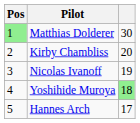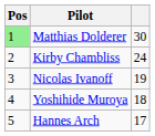Kirby Chambliss | column 3: 20 -> 24
Yoshihide Muroya | column 3: lightgreen background -> no background
